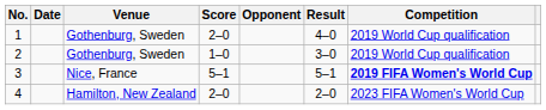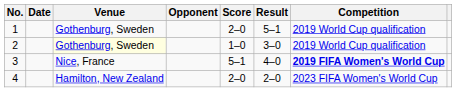columns swapped: Opponent <-> Score
1 | Result: 4–0 -> 5–1
2 | Venue: no background -> lightyellow background
3 | Result: 5–1 -> 4–0
